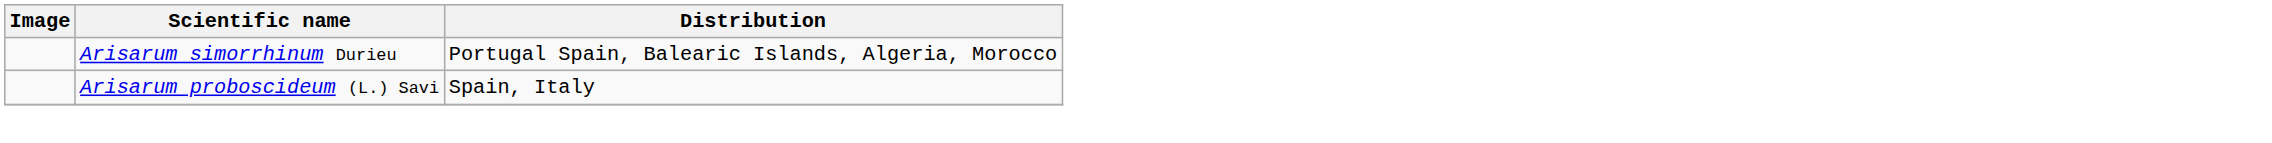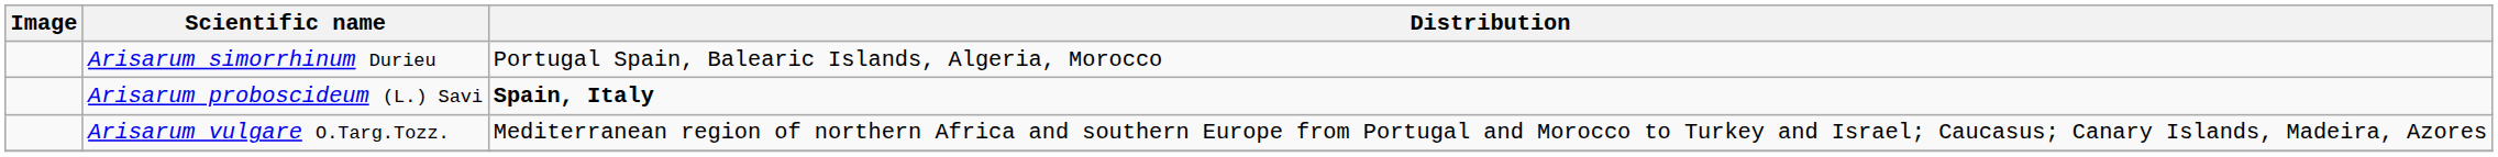Arisarum proboscideum (L.) Savi | Distribution: normal -> bold
+ row: Arisarum vulgare O.Targ.Tozz. | Mediterranean region of northern Africa and southern Europe from Portugal and Morocco to Turkey and Israel; Caucasus; Canary Islands, Madeira, Azores
